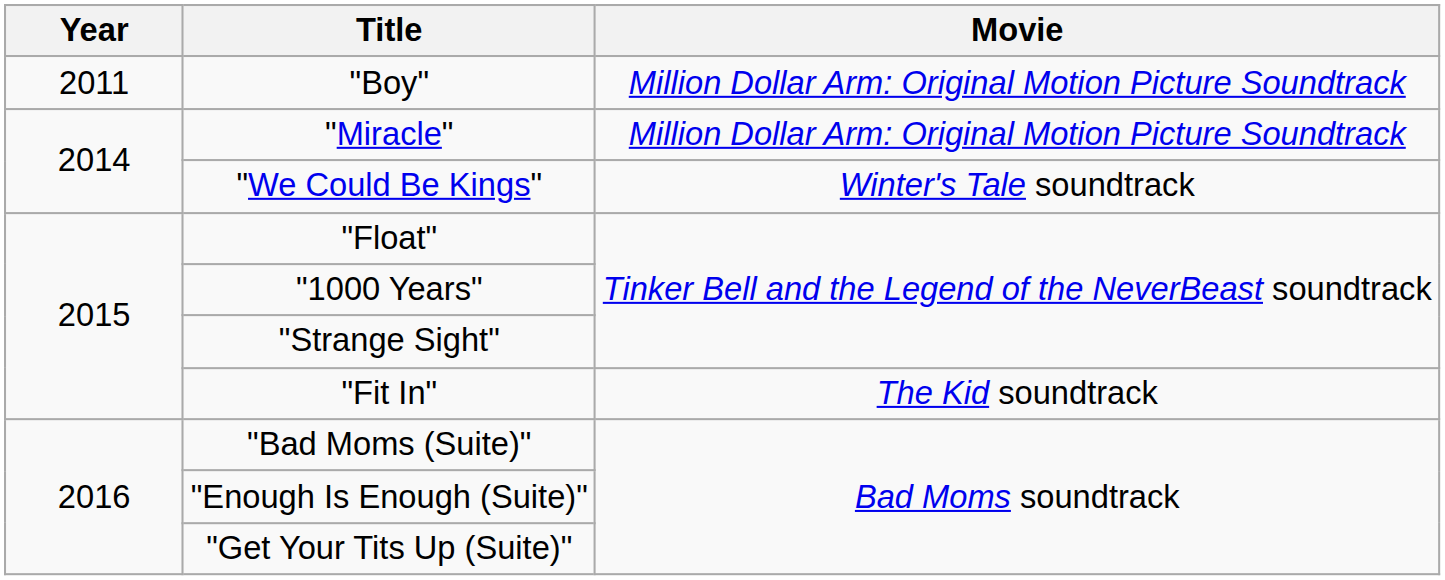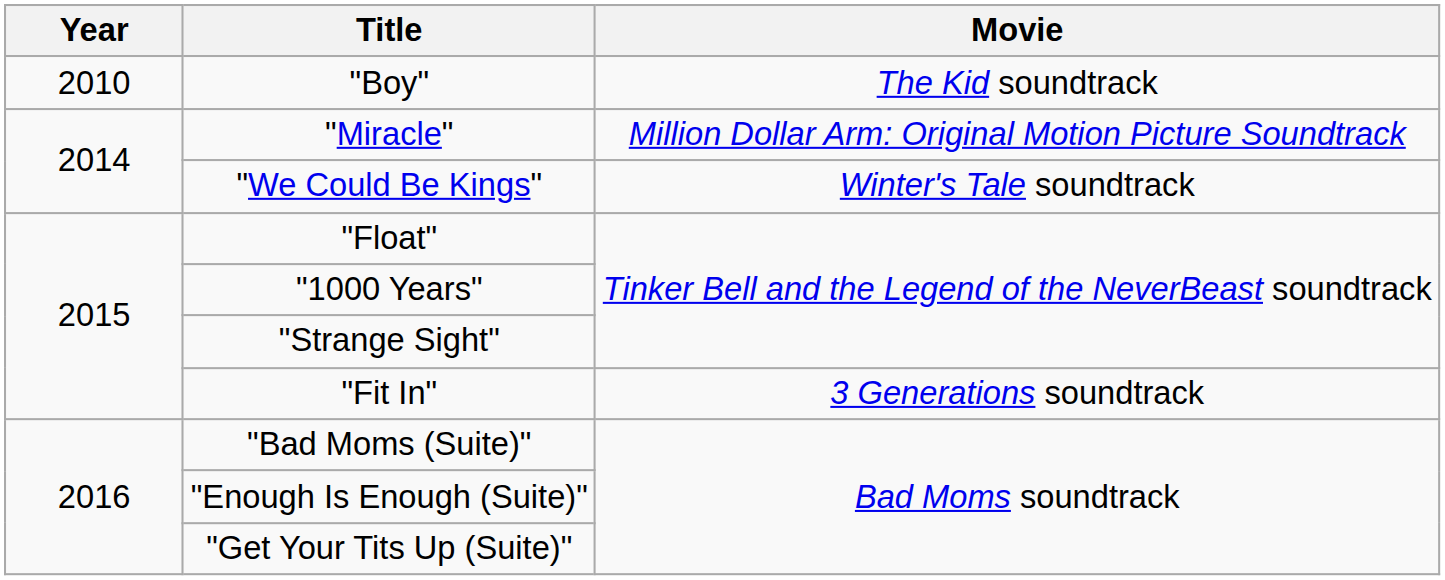"Boy" | Year: 2011 -> 2010
"Boy" | Movie: Million Dollar Arm: Original Motion Picture Soundtrack -> The Kid soundtrack
"Fit In" | Movie: The Kid soundtrack -> 3 Generations soundtrack
